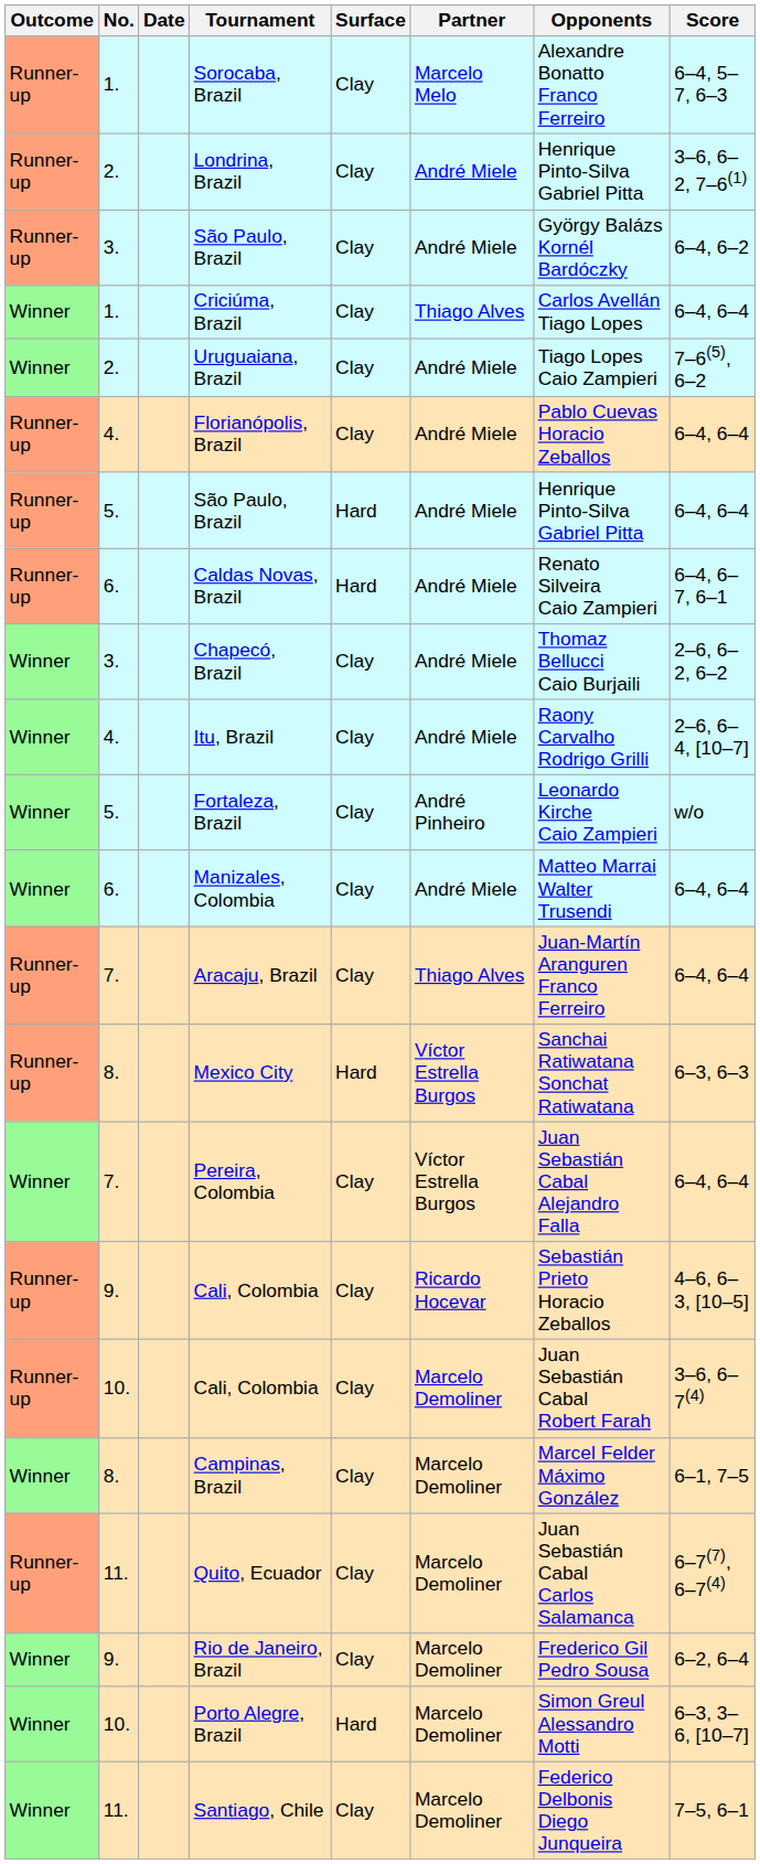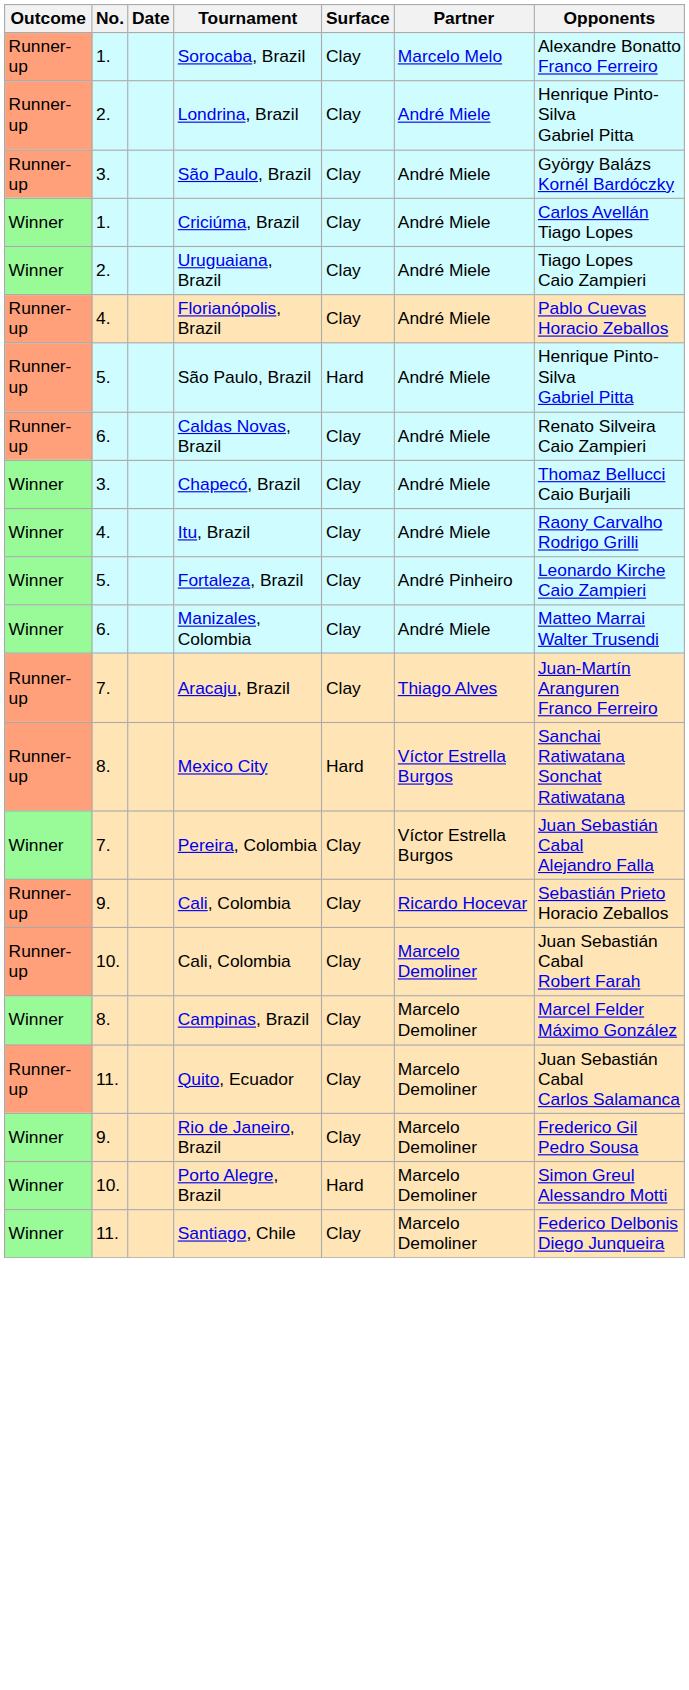- column: Score | 6–4, 5–7, 6–3 | 3–6, 6–2, 7–6(1) | 6–4, 6–2 | 6–4, 6–4 | 7–6(5), 6–2 | 6–4, 6–4 | 6–4, 6–4 | 6–4, 6–7, 6–1 | 2–6, 6–2, 6–2 | 2–6, 6–4, [10–7] | w/o | 6–4, 6–4 | 6–4, 6–4 | 6–3, 6–3 | 6–4, 6–4 | 4–6, 6–3, [10–5] | 3–6, 6–7(4) | 6–1, 7–5 | 6–7(7), 6–7(4) | 6–2, 6–4 | 6–3, 3–6, [10–7] | 7–5, 6–1
Criciúma, Brazil | Partner: Thiago Alves -> André Miele
Caldas Novas, Brazil | Surface: Hard -> Clay
